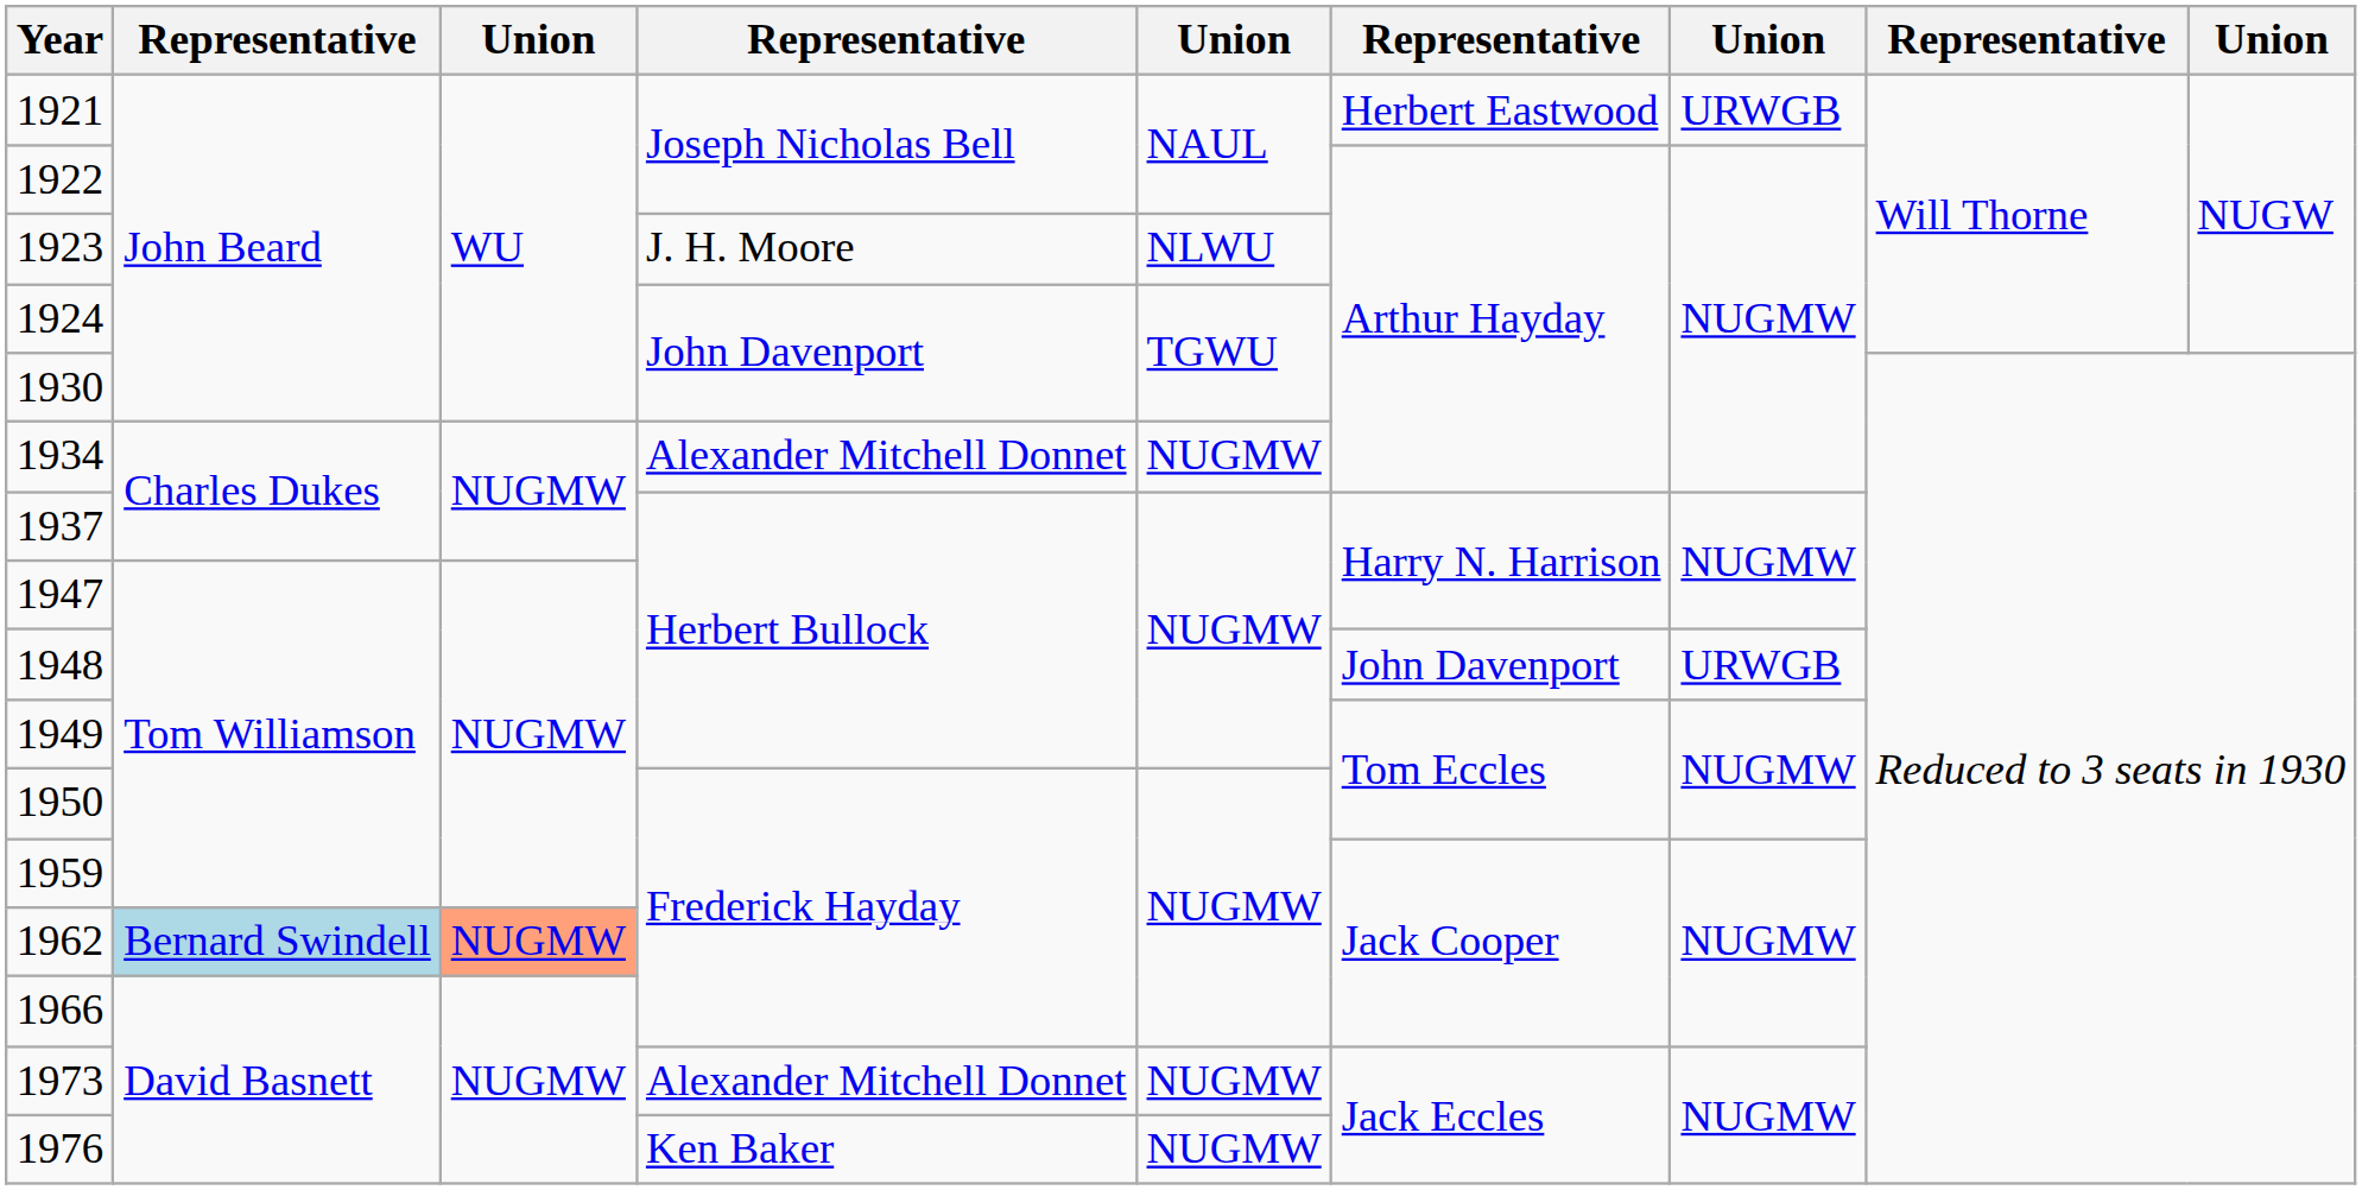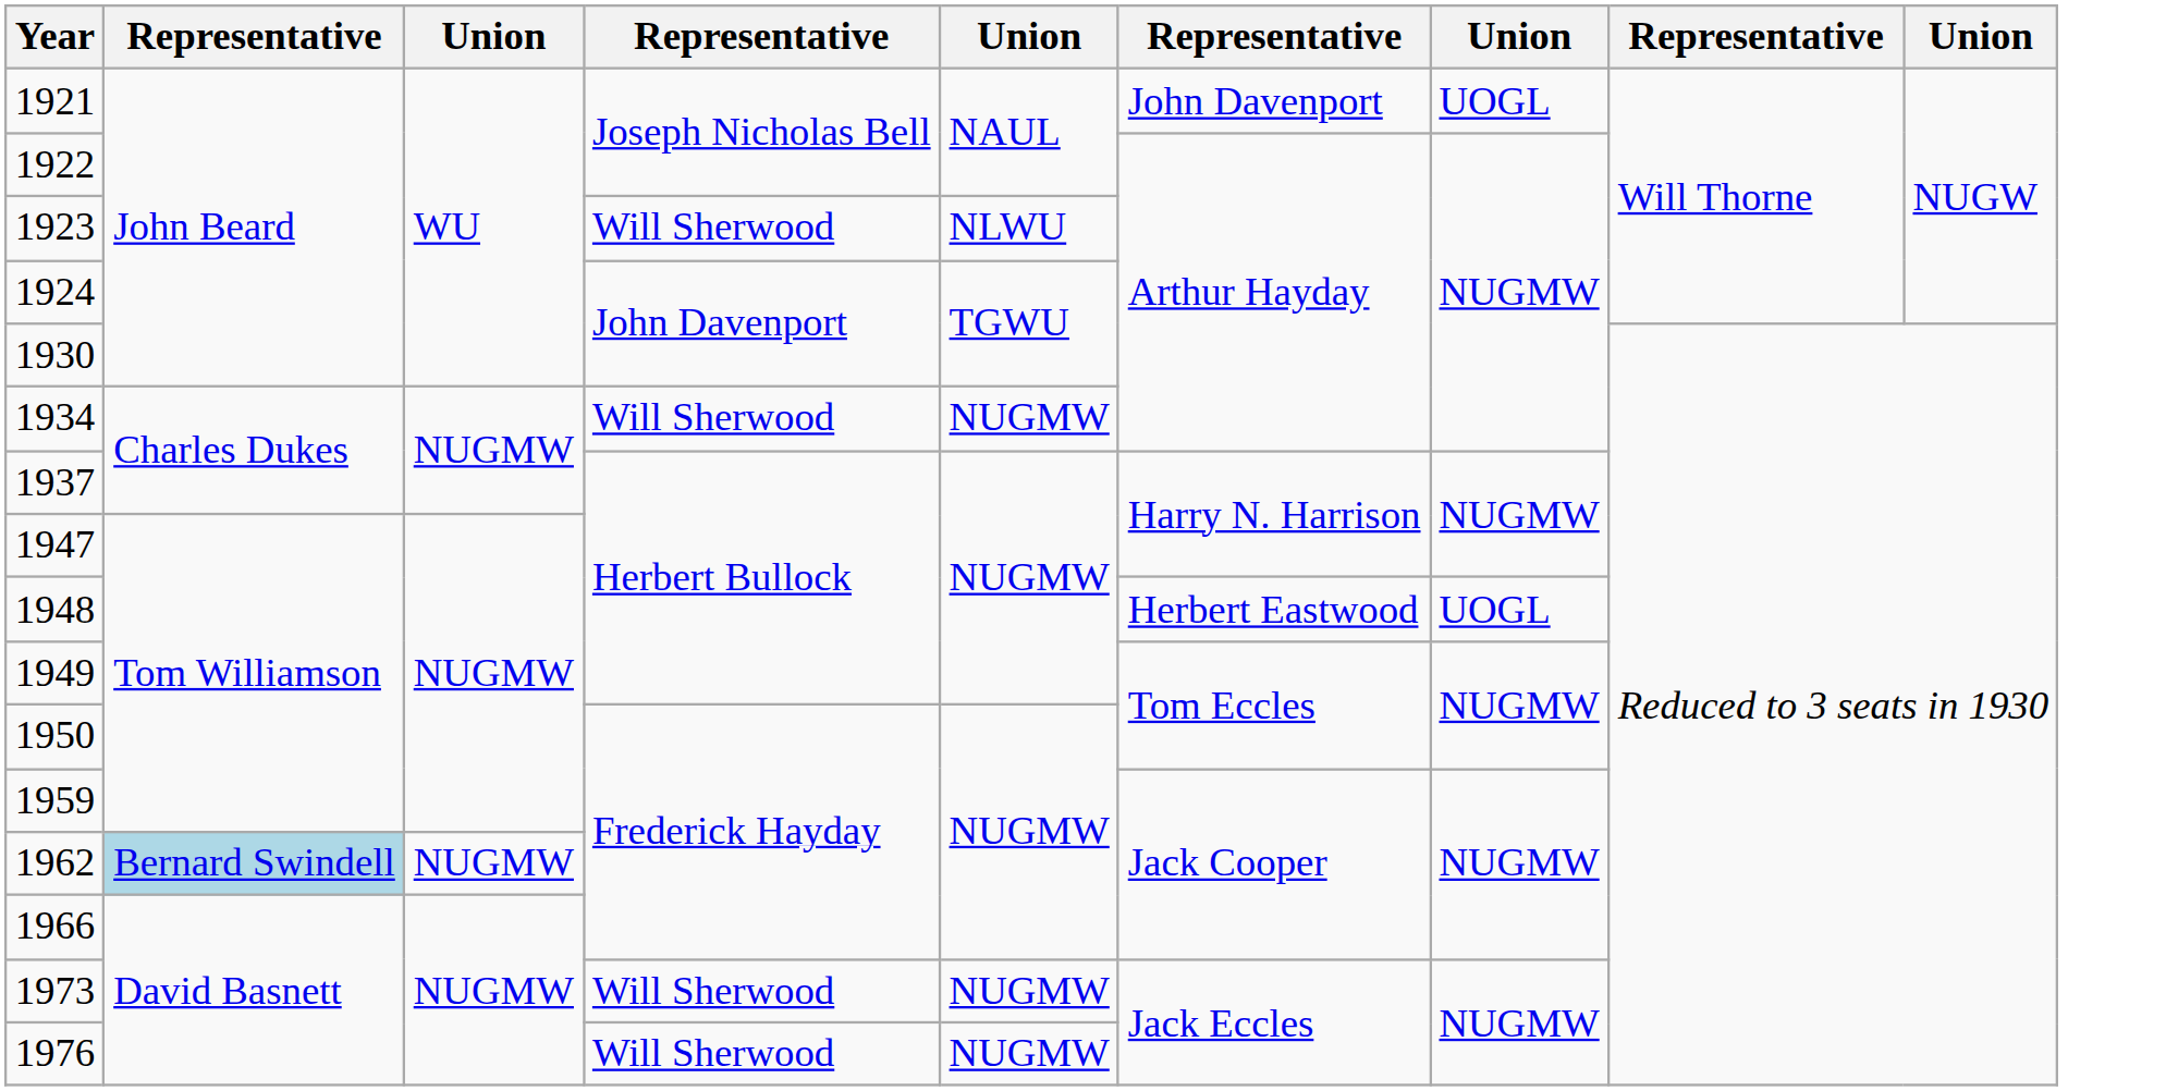1921 | column 6: Herbert Eastwood -> John Davenport
1921 | column 7: URWGB -> UOGL
1923 | column 4: J. H. Moore -> Will Sherwood
1934 | column 4: Alexander Mitchell Donnet -> Will Sherwood
1948 | column 6: John Davenport -> Herbert Eastwood
1948 | column 7: URWGB -> UOGL
1962 | column 3: lightsalmon background -> no background
1973 | column 4: Alexander Mitchell Donnet -> Will Sherwood
1976 | column 4: Ken Baker -> Will Sherwood
